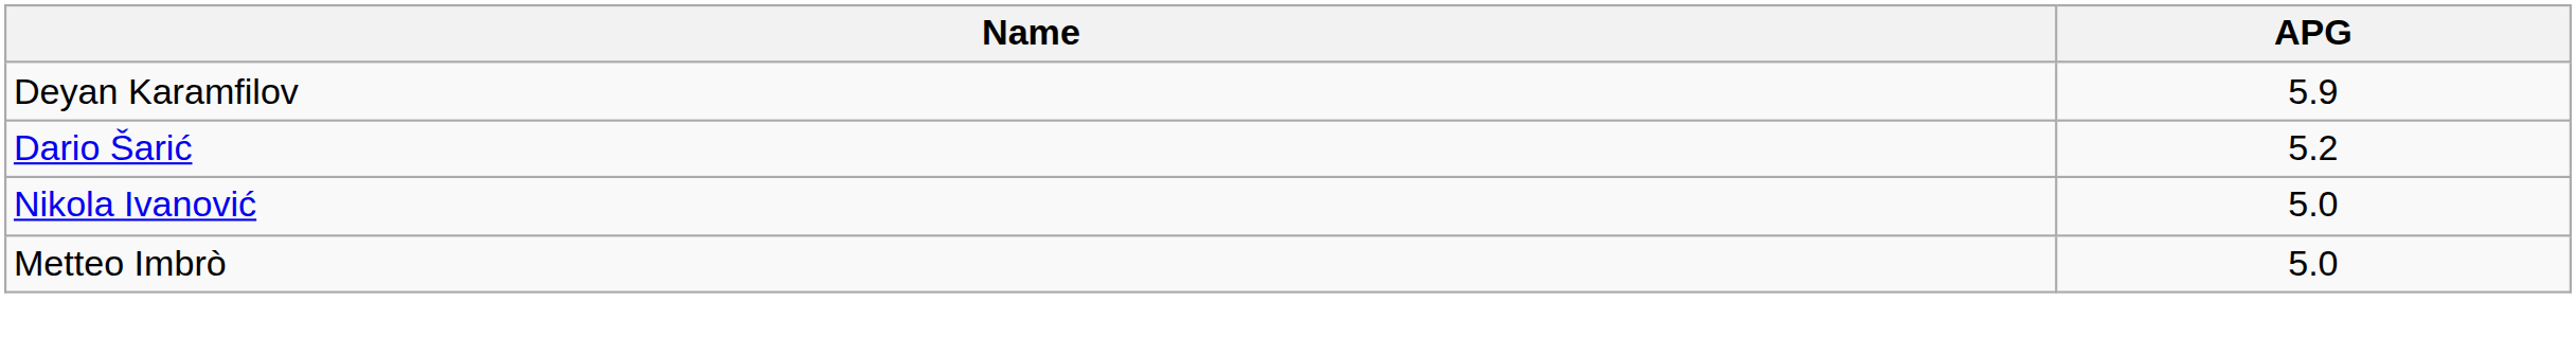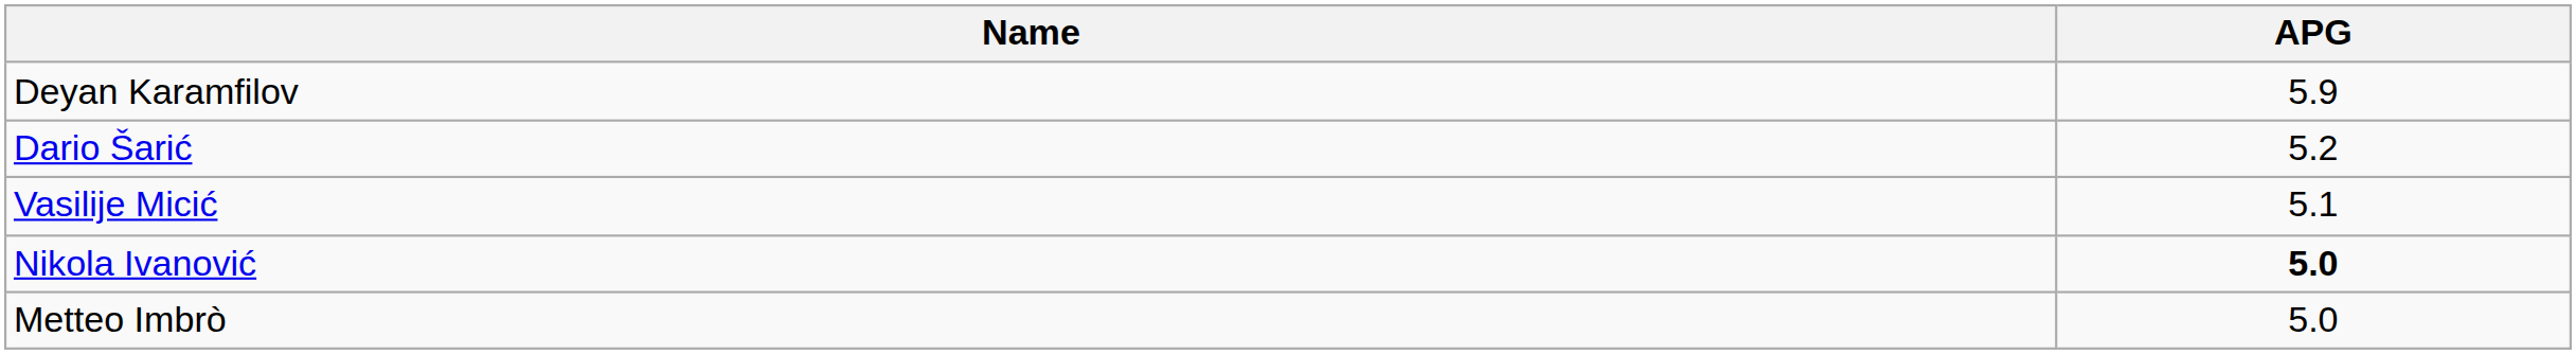+ row: Vasilije Micić | 5.1
Nikola Ivanović | APG: normal -> bold
